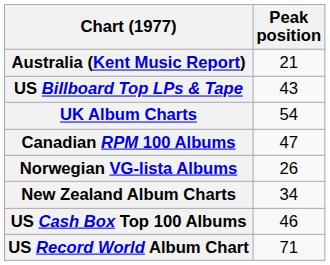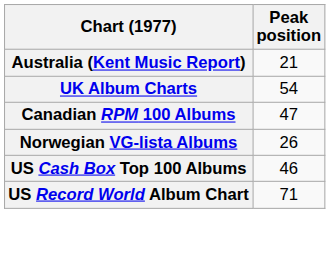- row: US Billboard Top LPs & Tape | 43
- row: New Zealand Album Charts | 34
